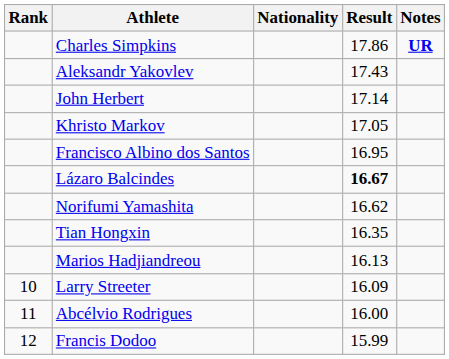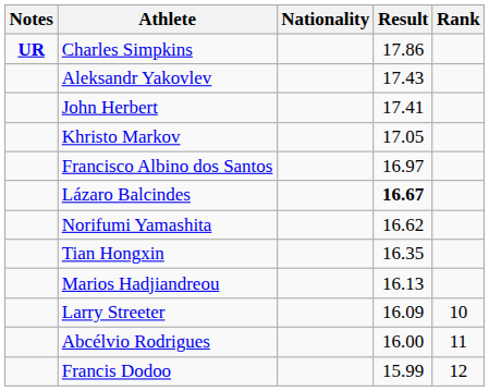columns swapped: Rank <-> Notes
John Herbert | Result: 17.14 -> 17.41
Francisco Albino dos Santos | Result: 16.95 -> 16.97
